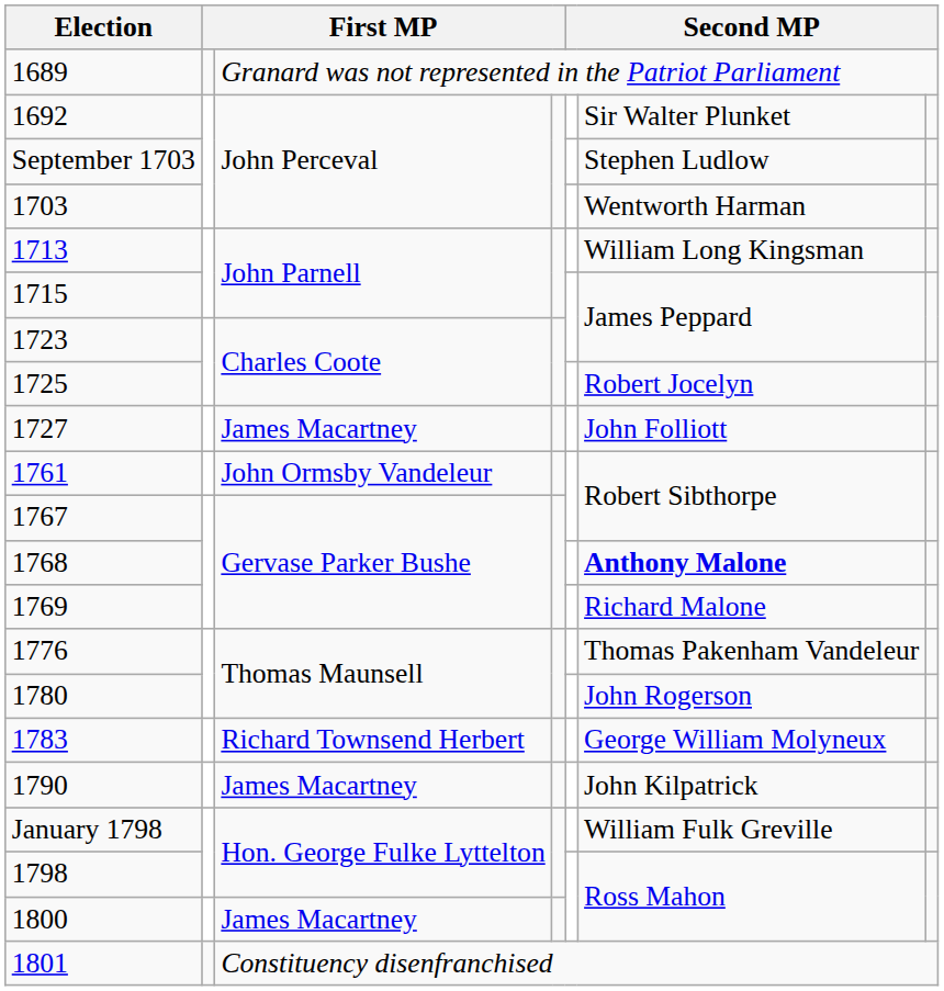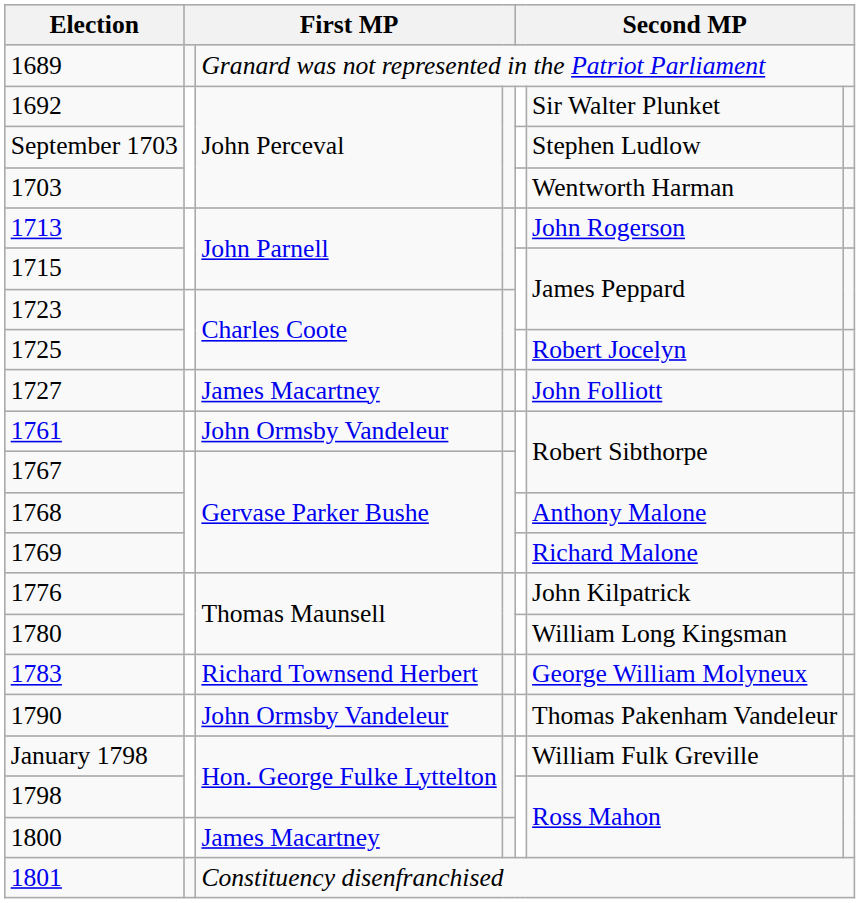1713 | column 6: William Long Kingsman -> John Rogerson
1768 | column 6: bold -> normal
1776 | column 6: Thomas Pakenham Vandeleur -> John Kilpatrick
1780 | column 6: John Rogerson -> William Long Kingsman
1790 | column 3: James Macartney -> John Ormsby Vandeleur
1790 | column 6: John Kilpatrick -> Thomas Pakenham Vandeleur
